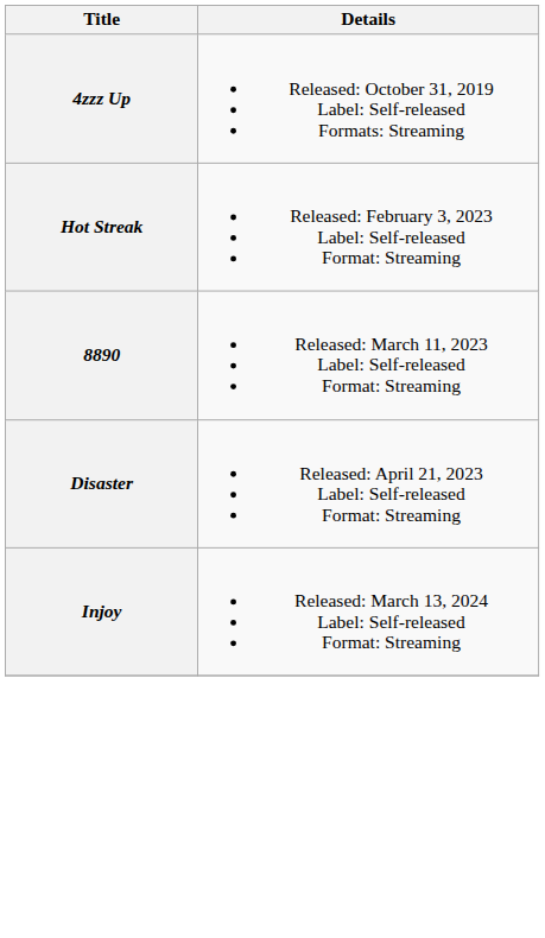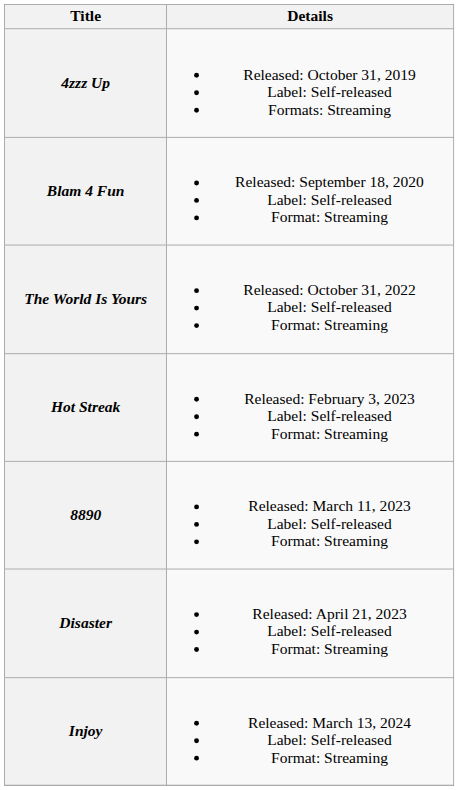+ row: Blam 4 Fun | Released: September 18, 2020 Label: Self-released Format: Streaming
+ row: The World Is Yours | Released: October 31, 2022 Label: Self-released Format: Streaming
